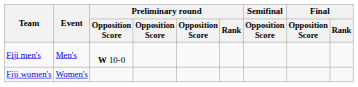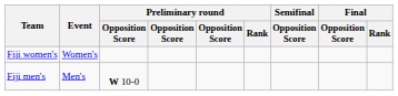rows swapped: Fiji men's <-> Fiji women's
